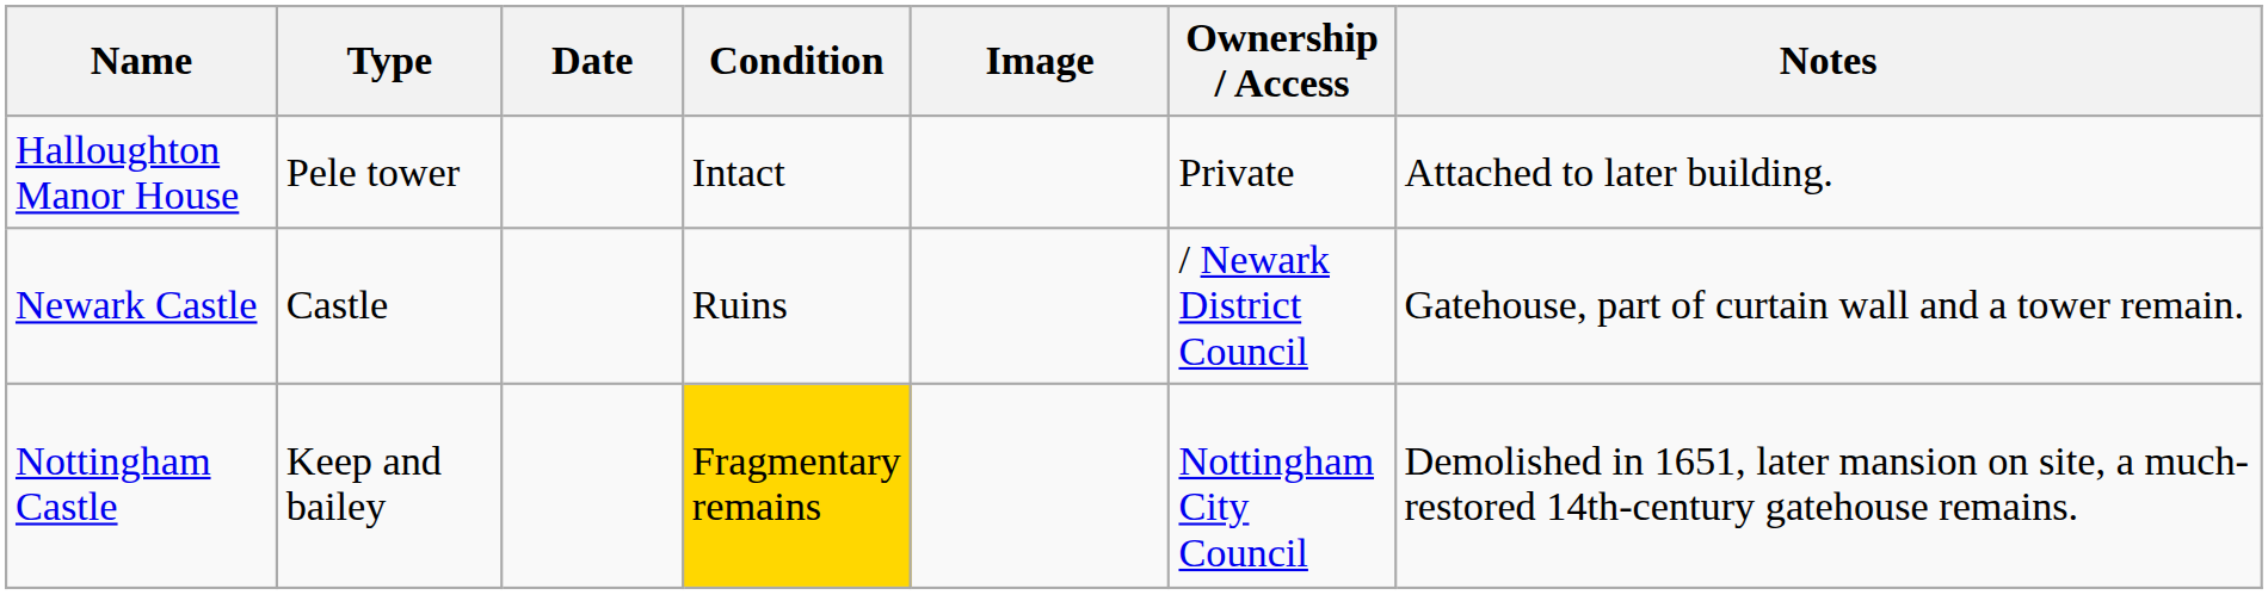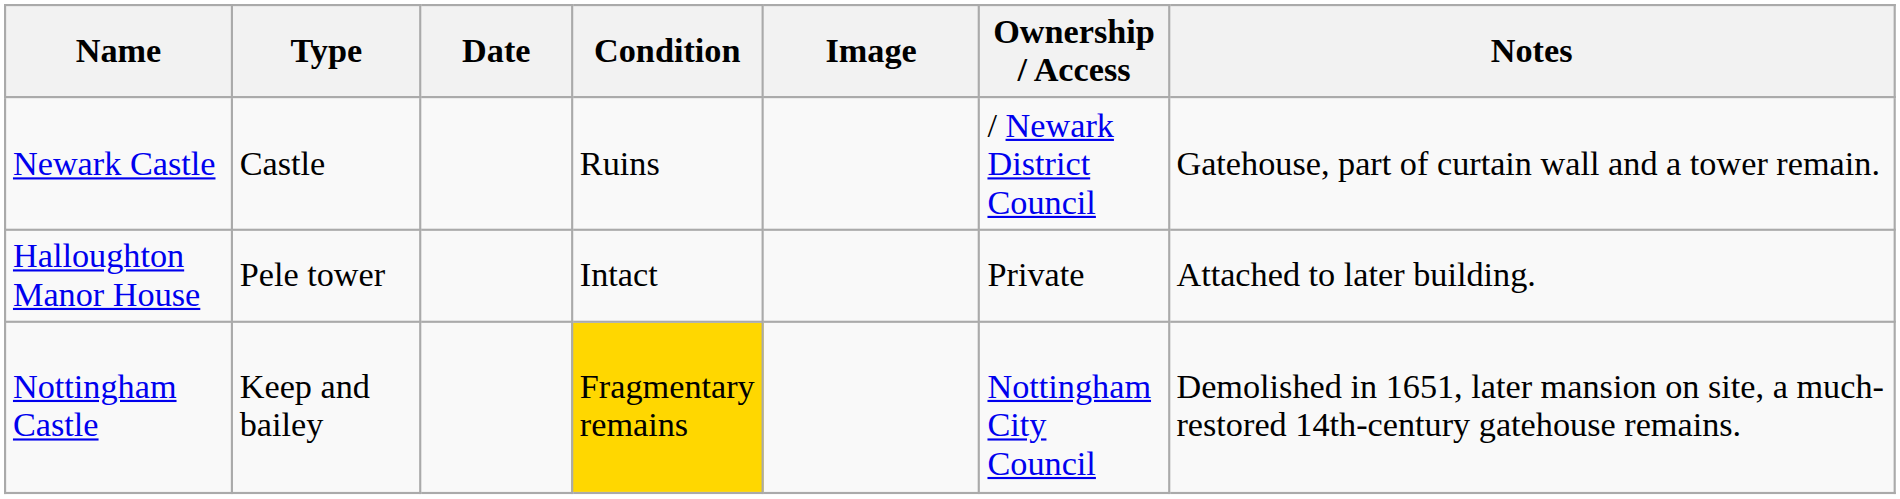rows swapped: Halloughton Manor House <-> Newark Castle
